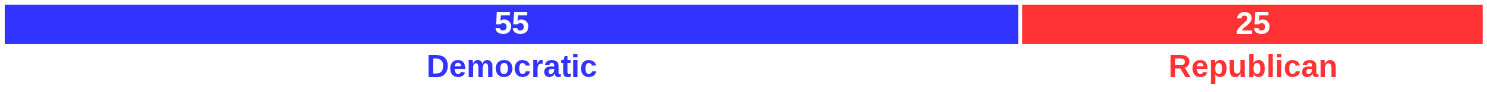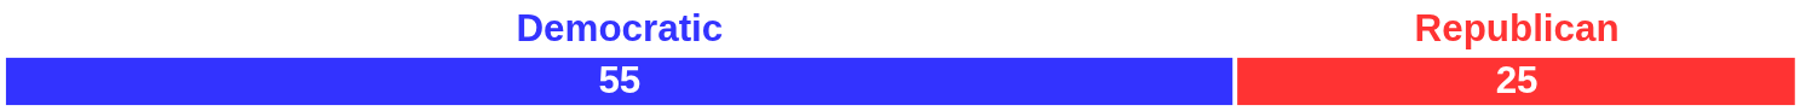rows swapped: 55 <-> Democratic
